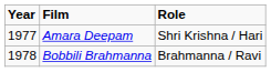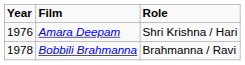Amara Deepam | Year: 1977 -> 1976
